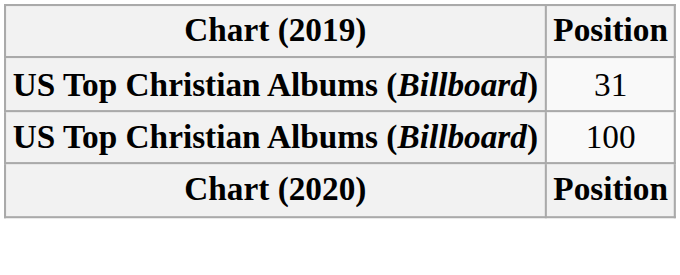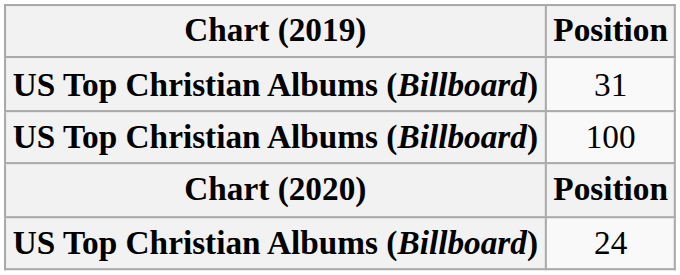+ row: US Top Christian Albums (Billboard) | 24
